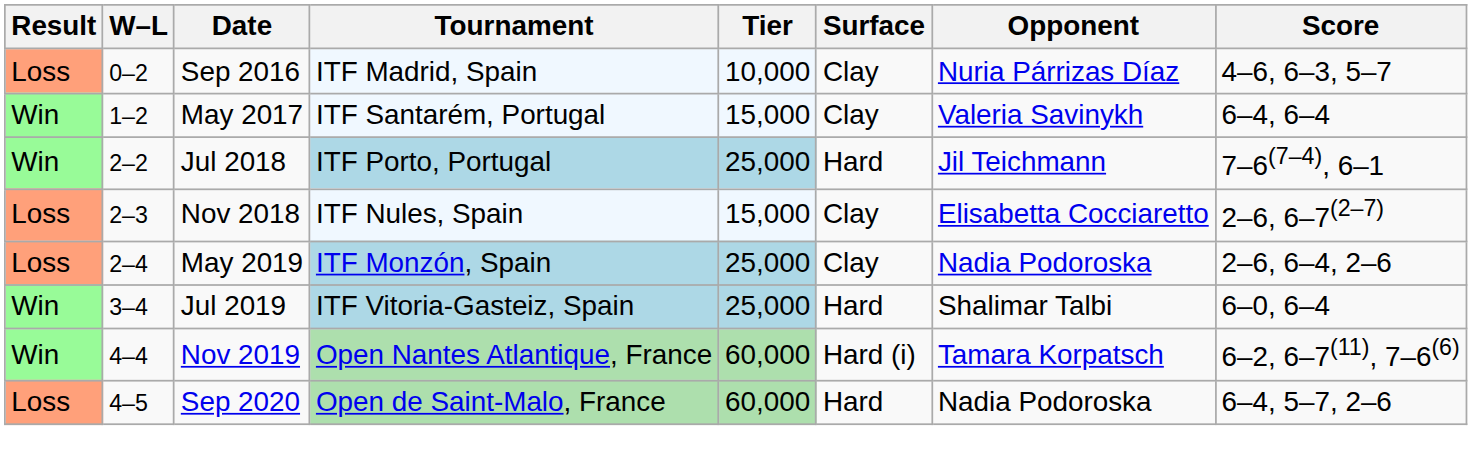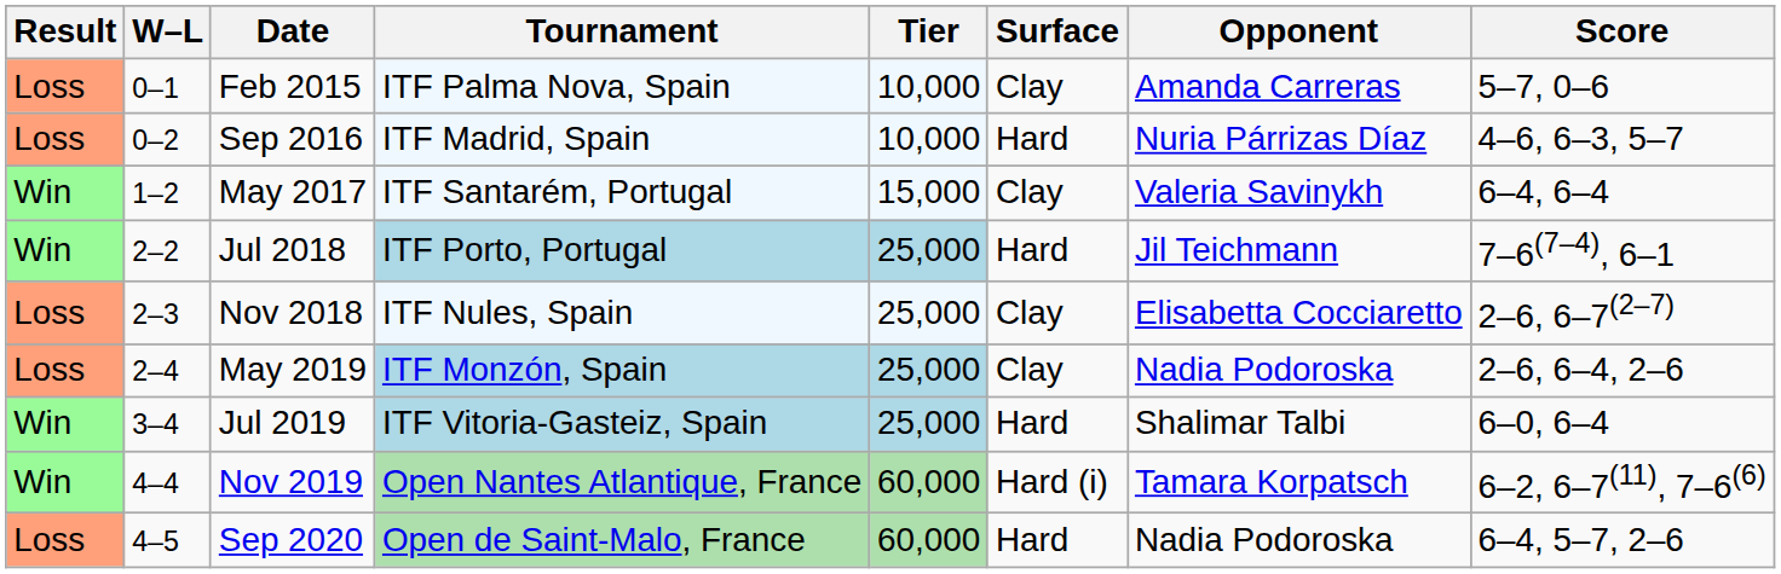+ row: Loss | 0–1 | Feb 2015 | ITF Palma Nova, Spain | 10,000 | Clay | Amanda Carreras | 5–7, 0–6
Sep 2016 | Surface: Clay -> Hard
Nov 2018 | Tier: 15,000 -> 25,000
